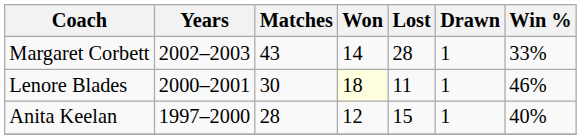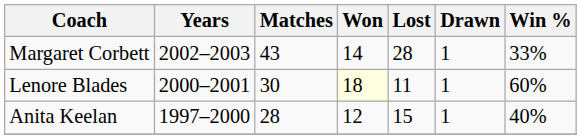Lenore Blades | Win %: 46% -> 60%
